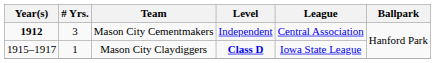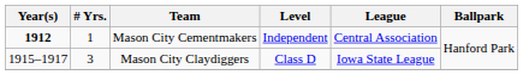Mason City Cementmakers | # Yrs.: 3 -> 1
Mason City Claydiggers | # Yrs.: 1 -> 3
Mason City Claydiggers | Level: bold -> normal
